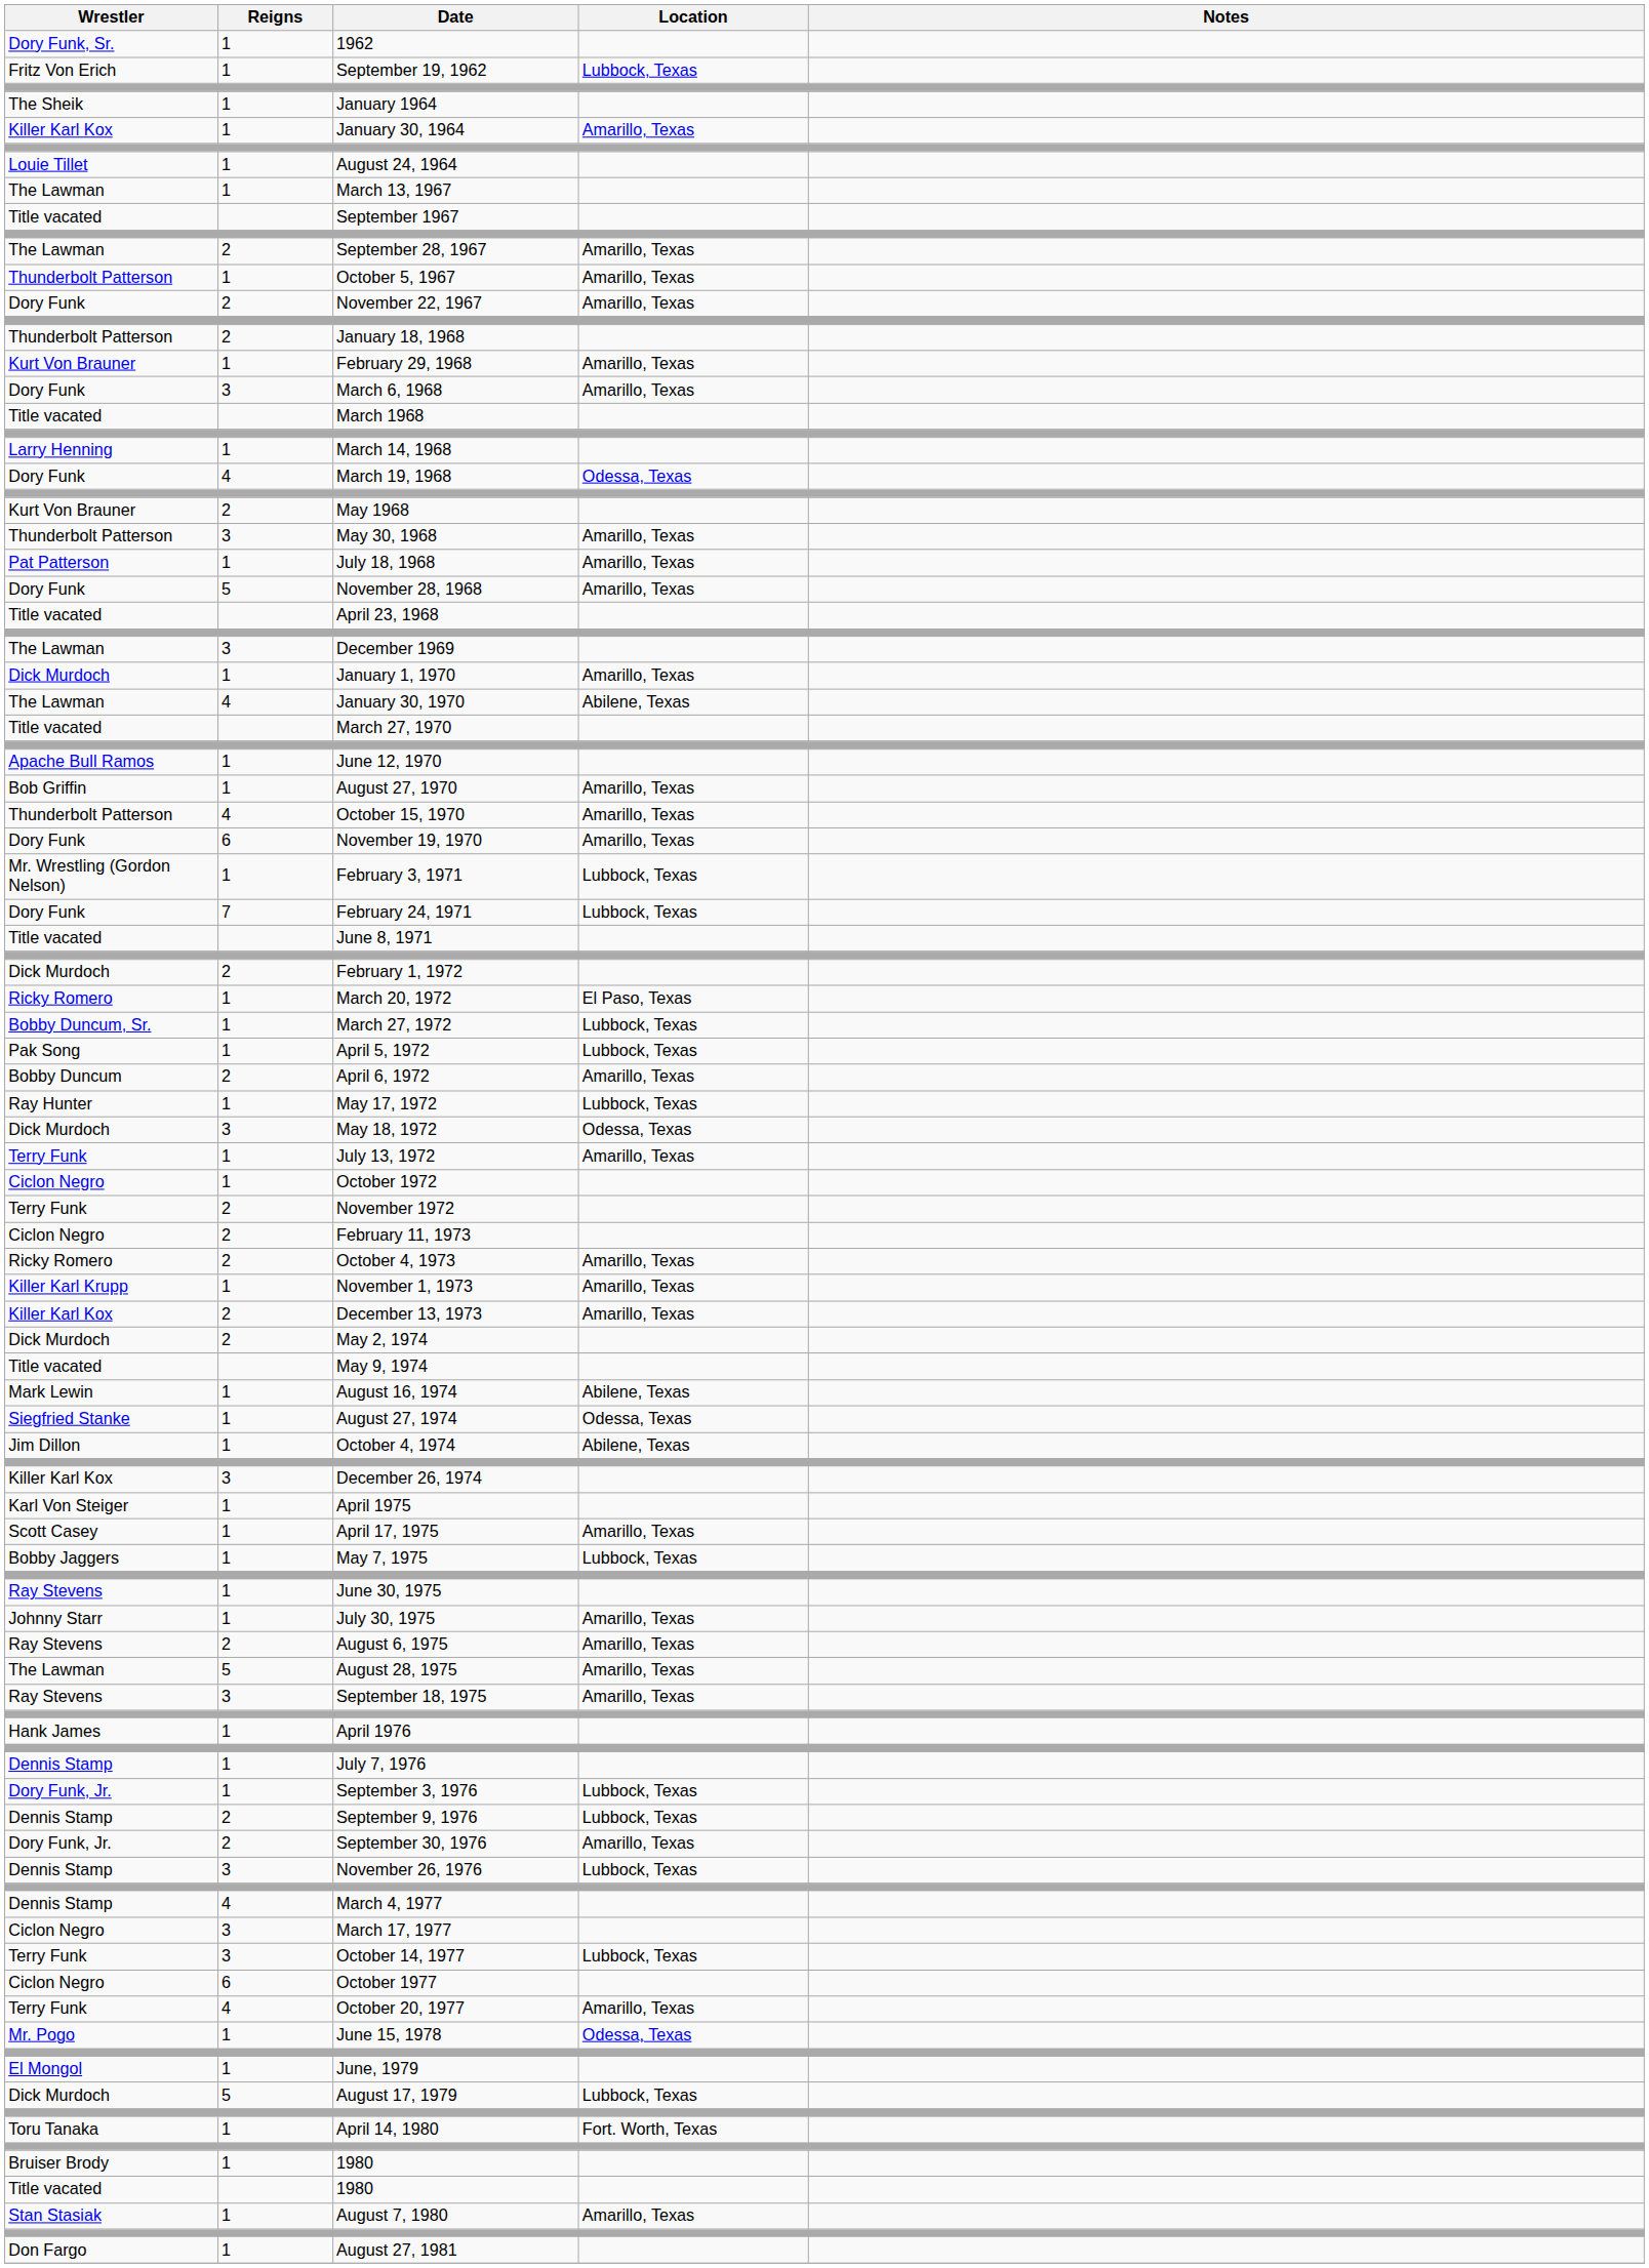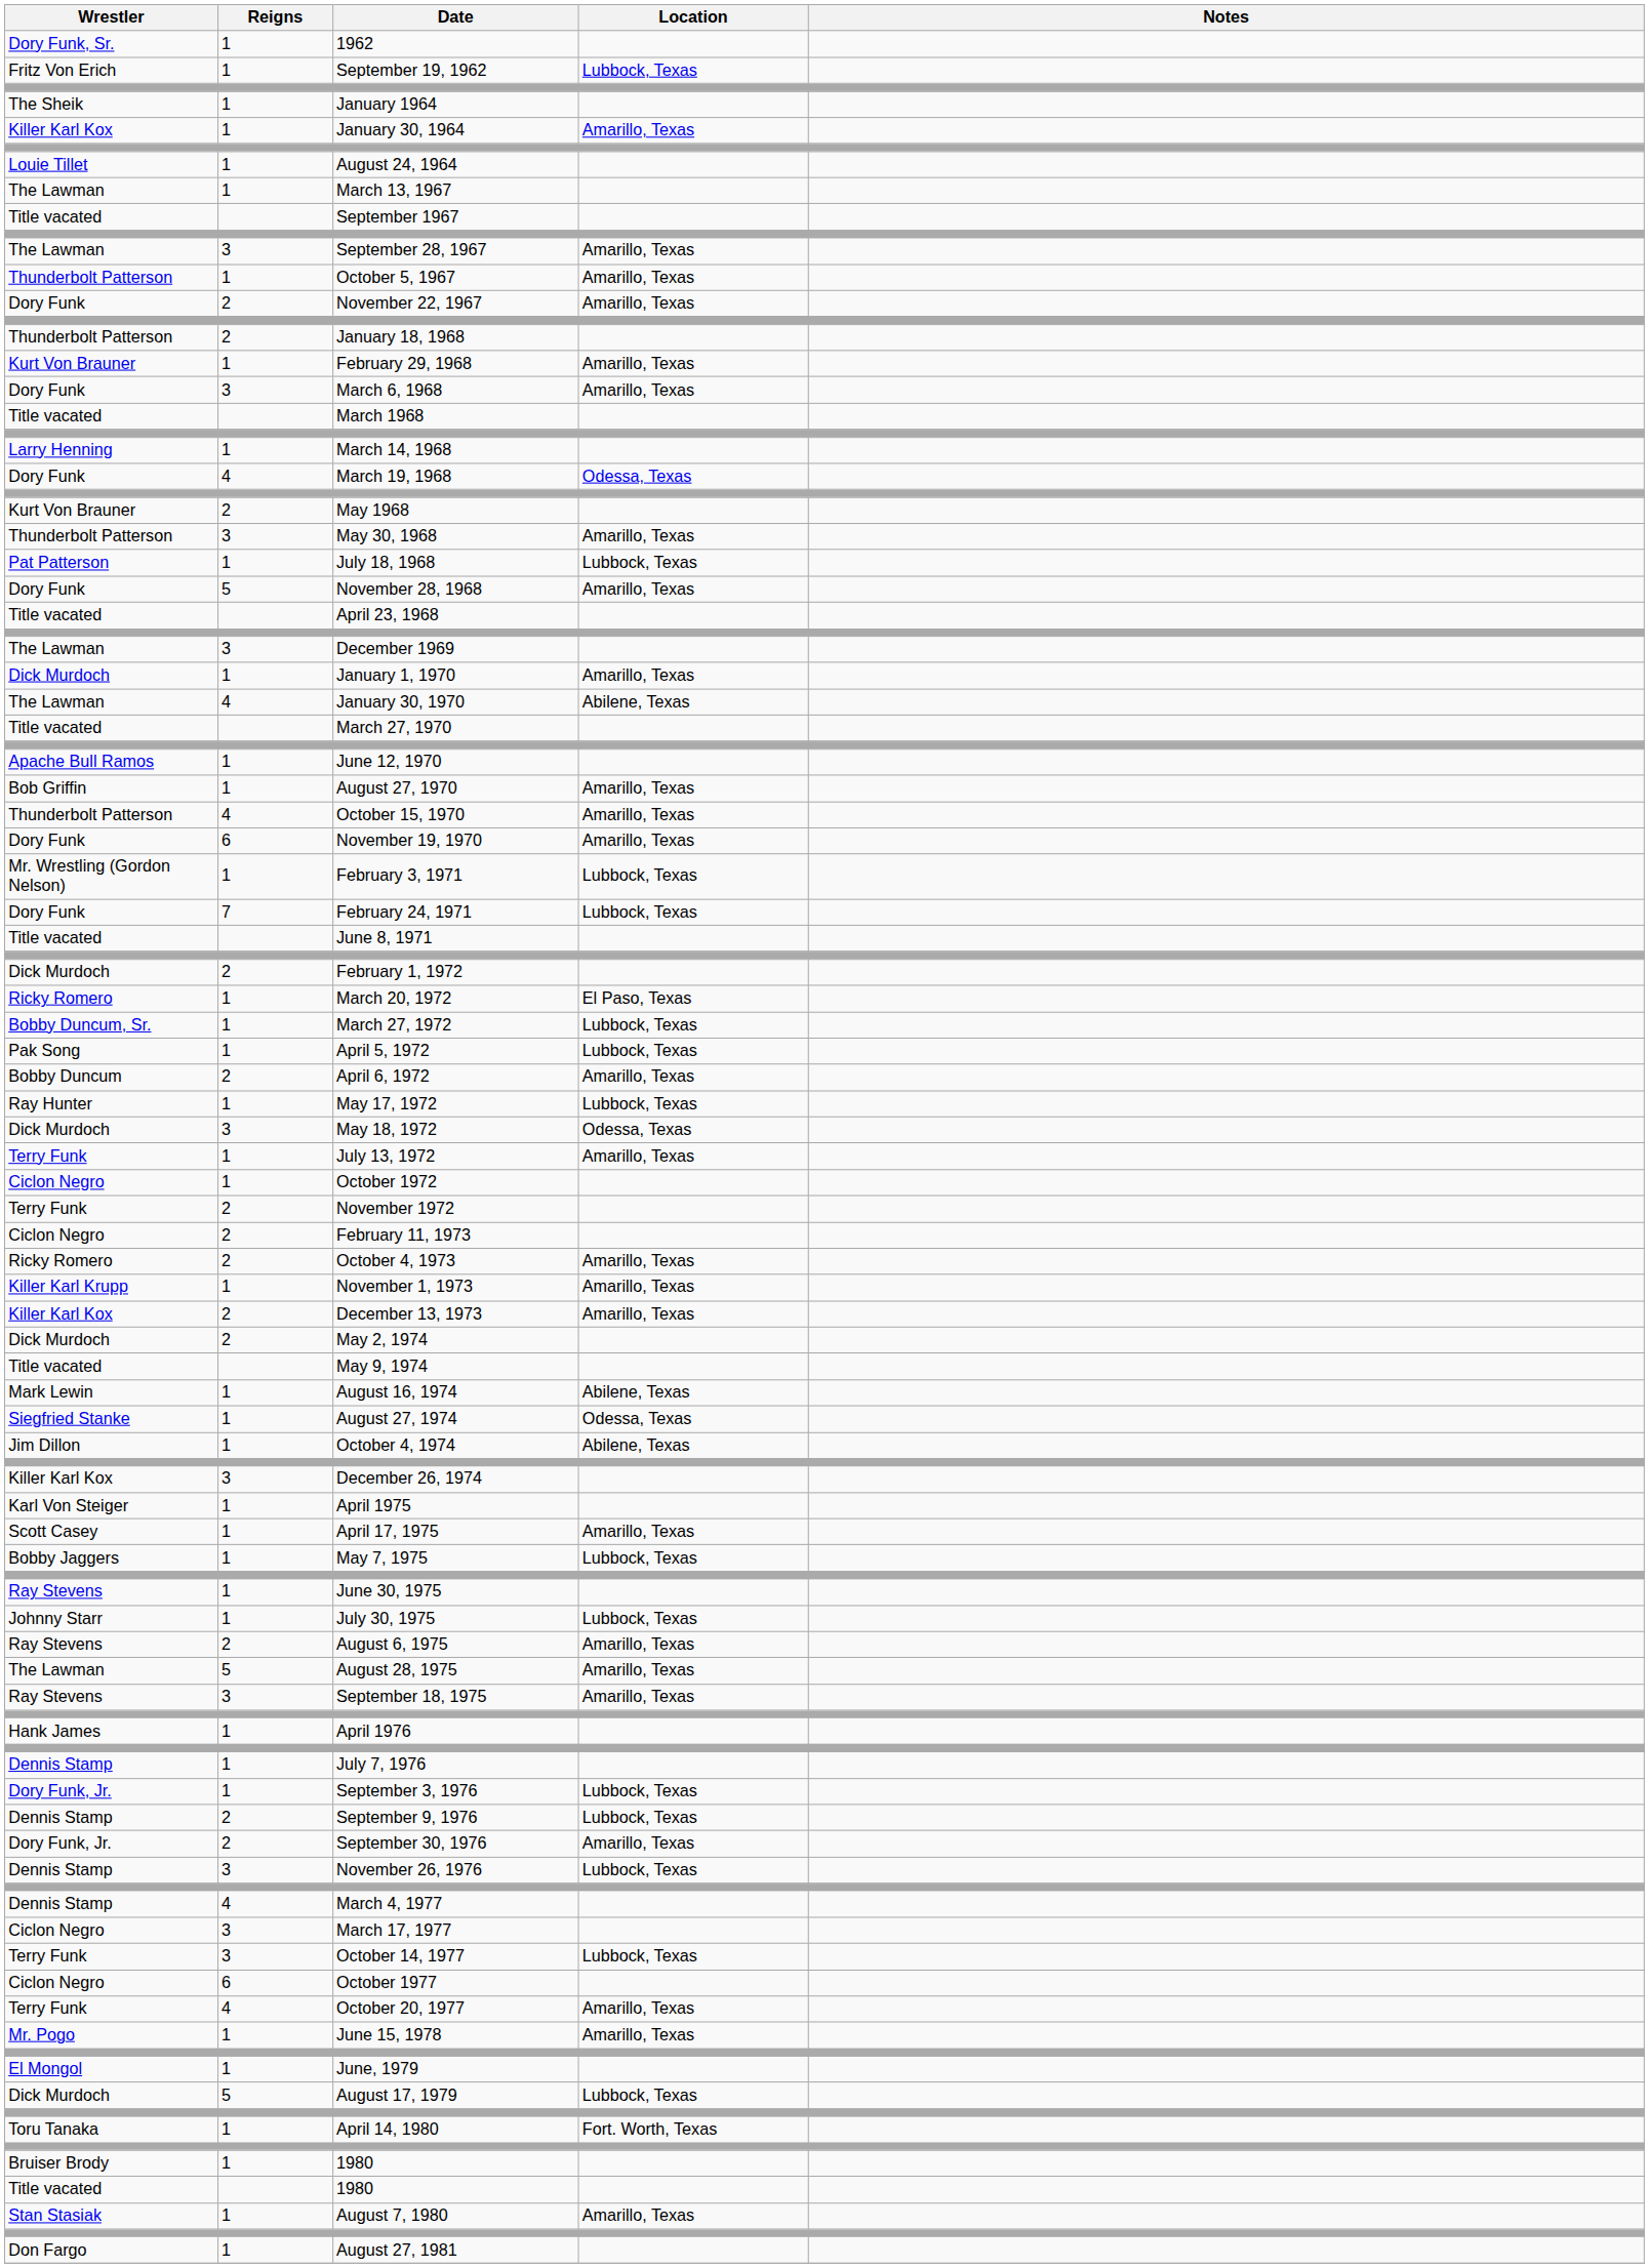September 28, 1967 | Reigns: 2 -> 3
July 18, 1968 | Location: Amarillo, Texas -> Lubbock, Texas
July 30, 1975 | Location: Amarillo, Texas -> Lubbock, Texas
June 15, 1978 | Location: Odessa, Texas -> Amarillo, Texas
